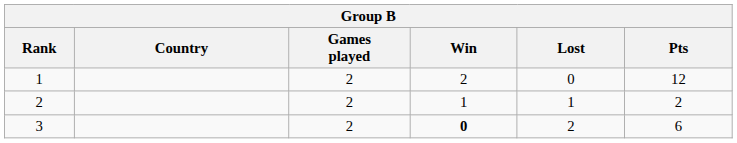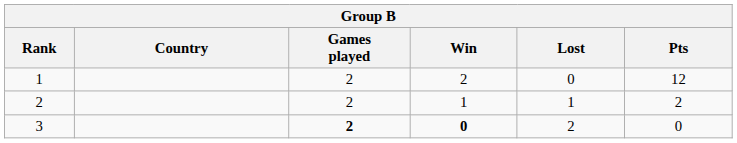3 | Games played: normal -> bold
3 | Pts: 6 -> 0
